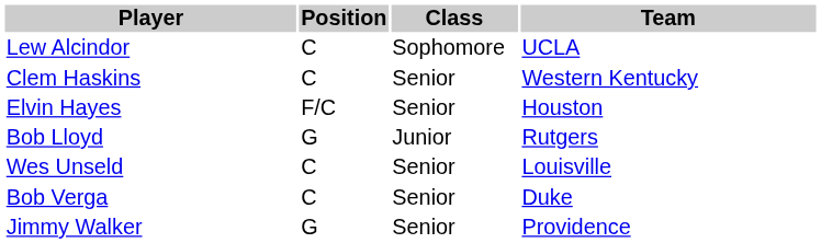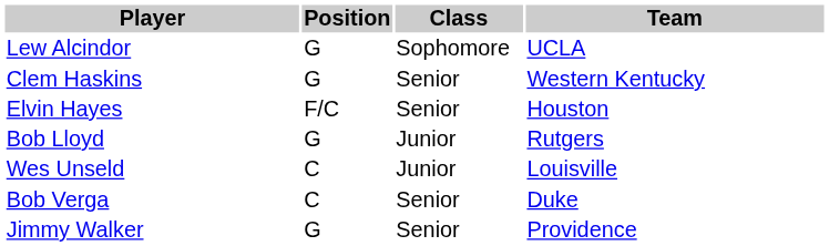Lew Alcindor | Position: C -> G
Clem Haskins | Position: C -> G
Wes Unseld | Class: Senior -> Junior
